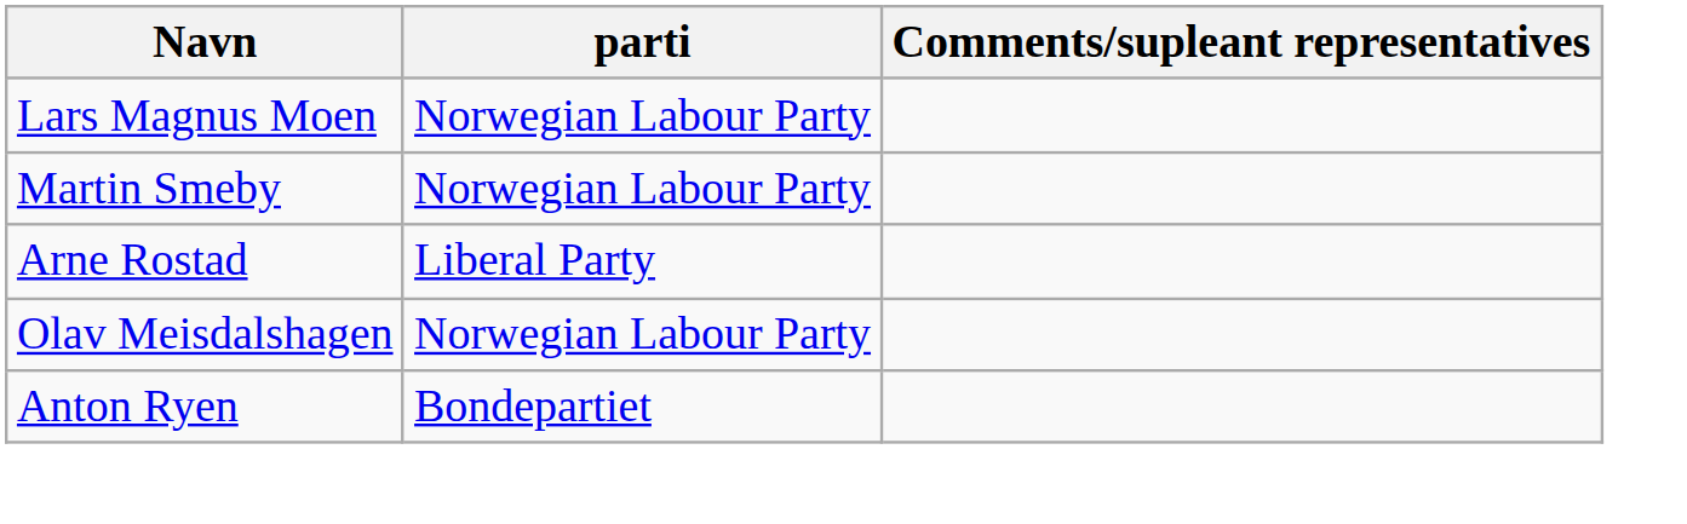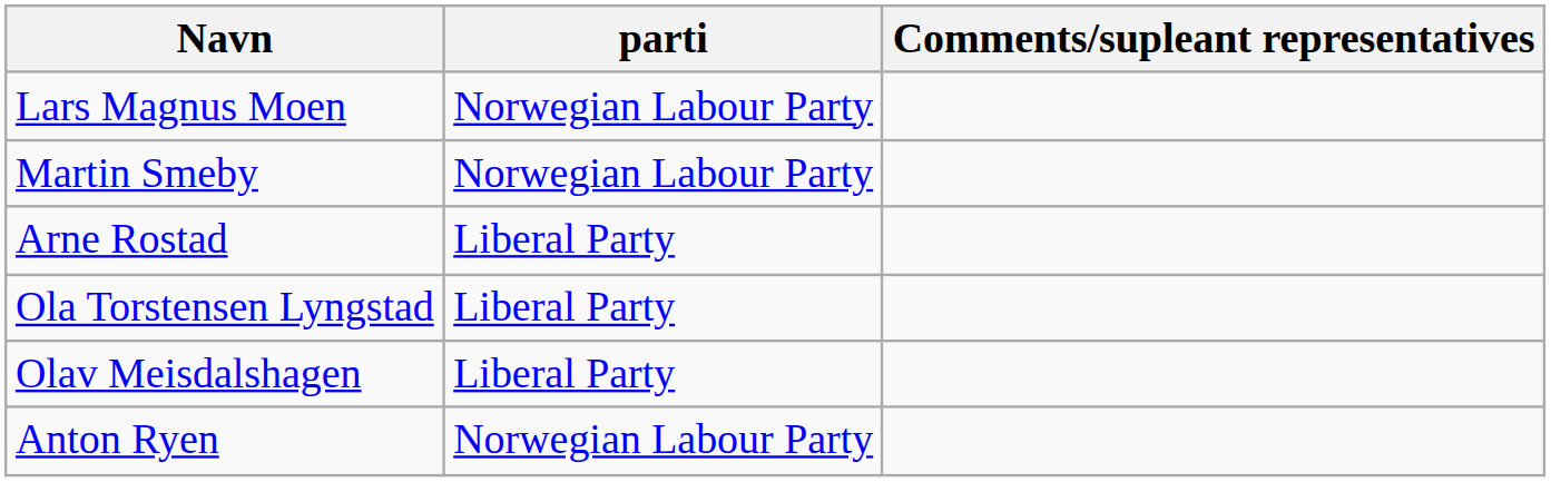+ row: Ola Torstensen Lyngstad | Liberal Party
Olav Meisdalshagen | parti: Norwegian Labour Party -> Liberal Party
Anton Ryen | parti: Bondepartiet -> Norwegian Labour Party
